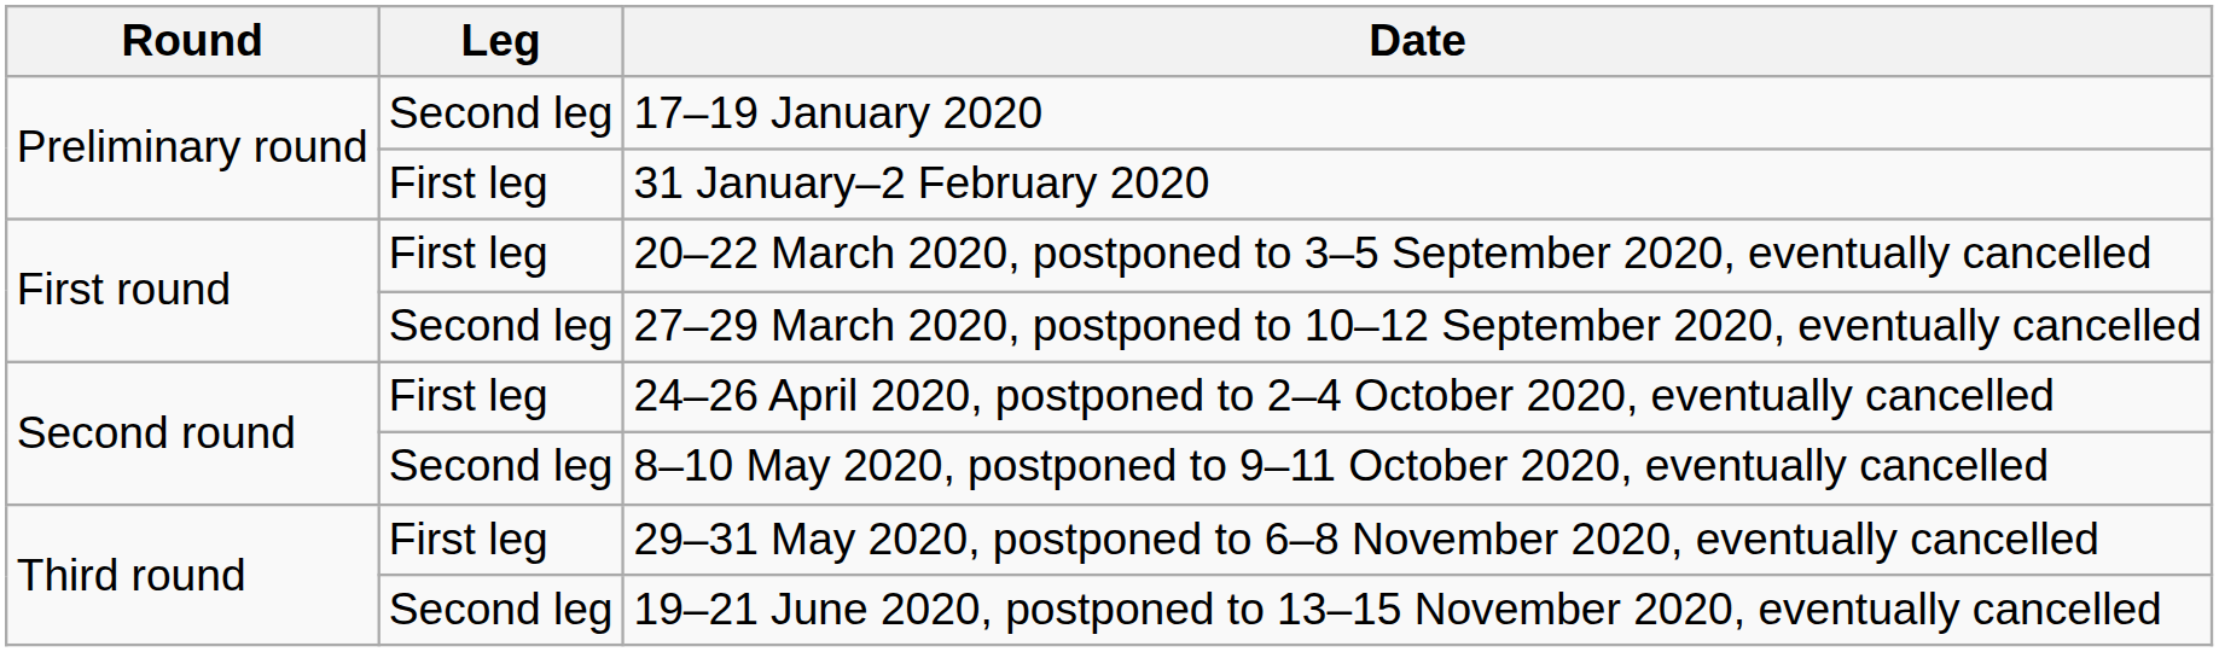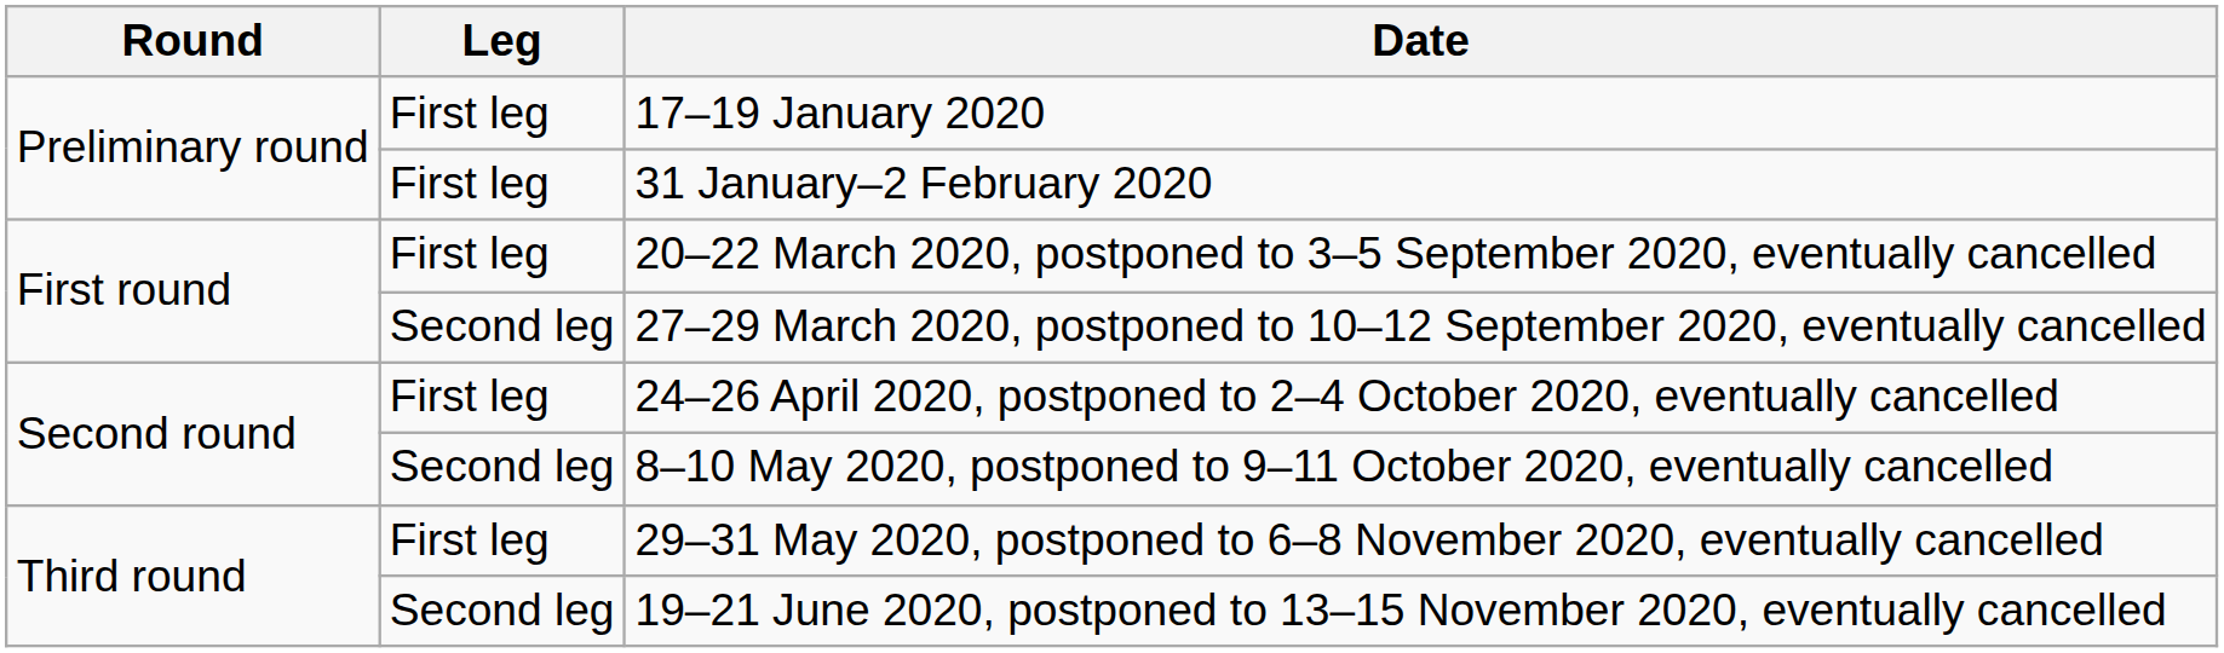17–19 January 2020 | Leg: Second leg -> First leg
